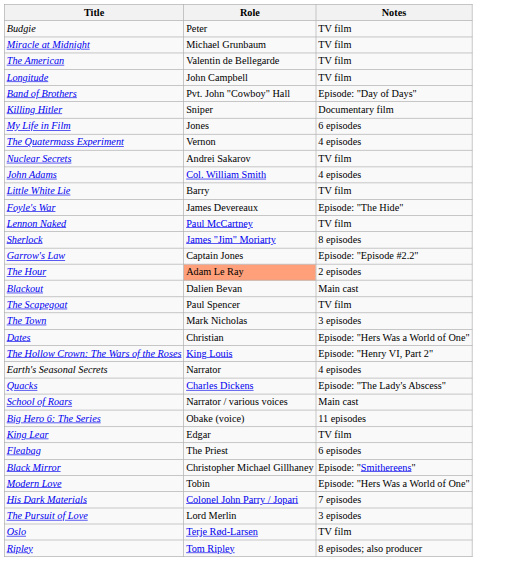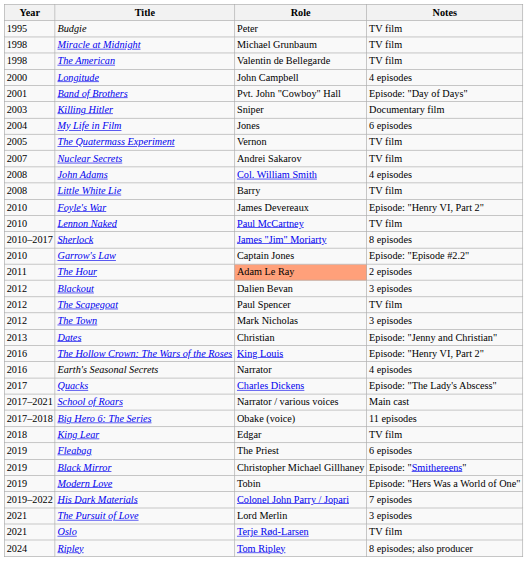+ column: Year | 1995 | 1998 | 1998 | 2000 | 2001 | 2003 | 2004 | 2005 | 2007 | 2008 | 2008 | 2010 | 2010 | 2010–2017 | 2010 | 2011 | 2012 | 2012 | 2012 | 2013 | 2016 | 2016 | 2017 | 2017–2021 | 2017–2018 | 2018 | 2019 | 2019 | 2019 | 2019–2022 | 2021 | 2021 | 2024
Longitude | Notes: TV film -> 4 episodes
The Quatermass Experiment | Notes: 4 episodes -> TV film
Foyle's War | Notes: Episode: "The Hide" -> Episode: "Henry VI, Part 2"
Blackout | Notes: Main cast -> 3 episodes
Dates | Notes: Episode: "Hers Was a World of One" -> Episode: "Jenny and Christian"
